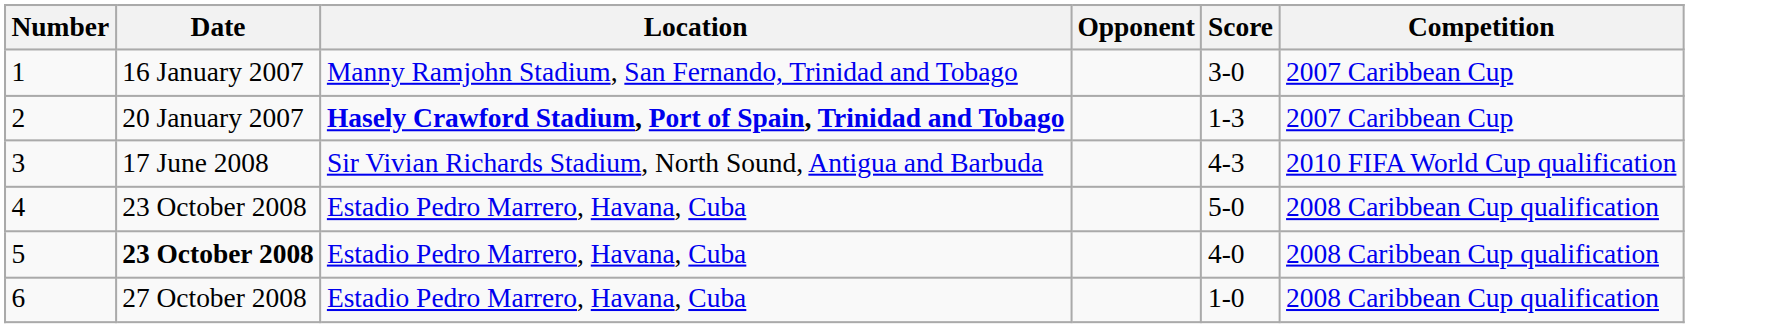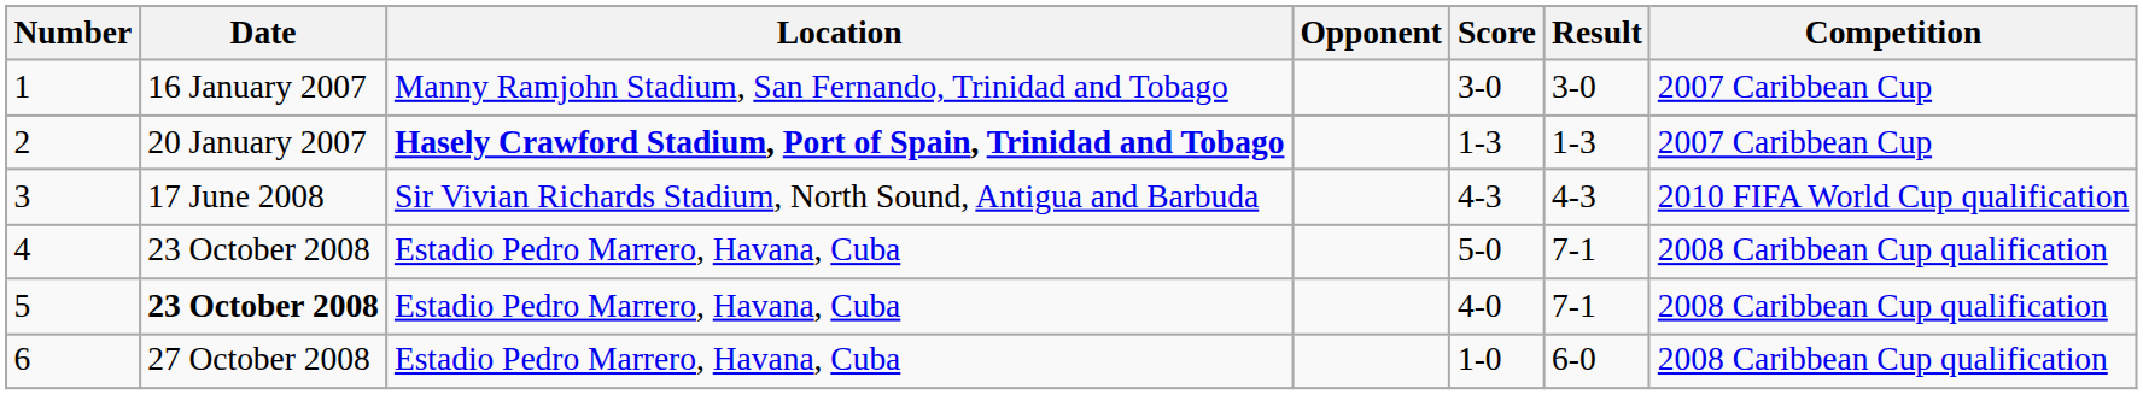+ column: Result | 3-0 | 1-3 | 4-3 | 7-1 | 7-1 | 6-0
